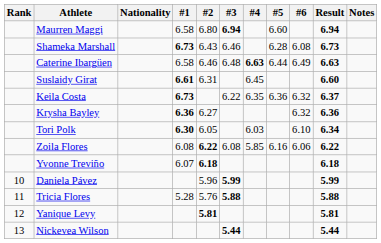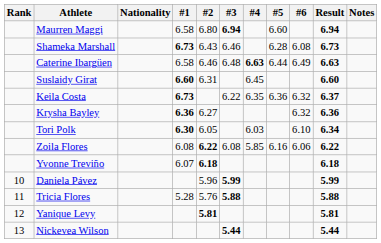Suslaidy Girat | #1: 6.61 -> 6.60
